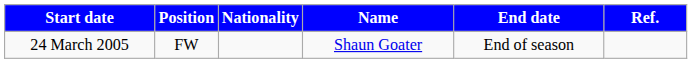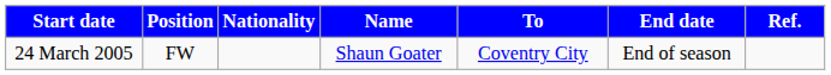+ column: To | Coventry City
